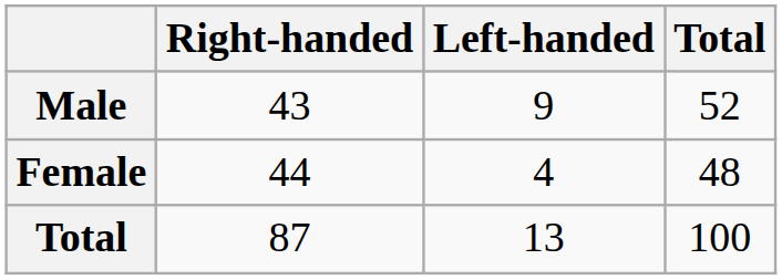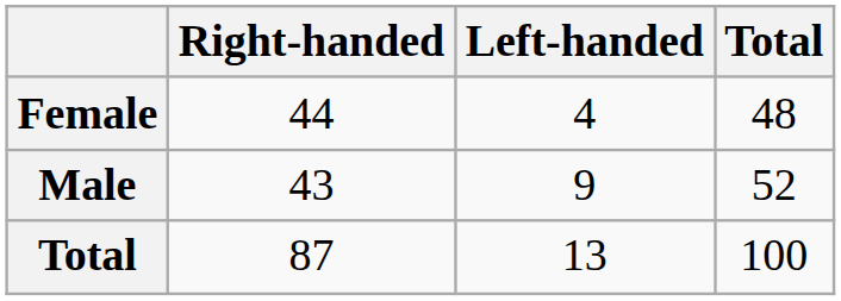rows swapped: Male <-> Female
